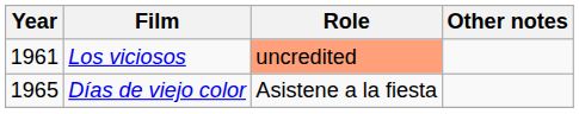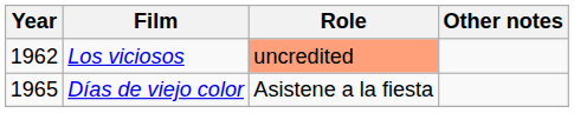Los viciosos | Year: 1961 -> 1962
